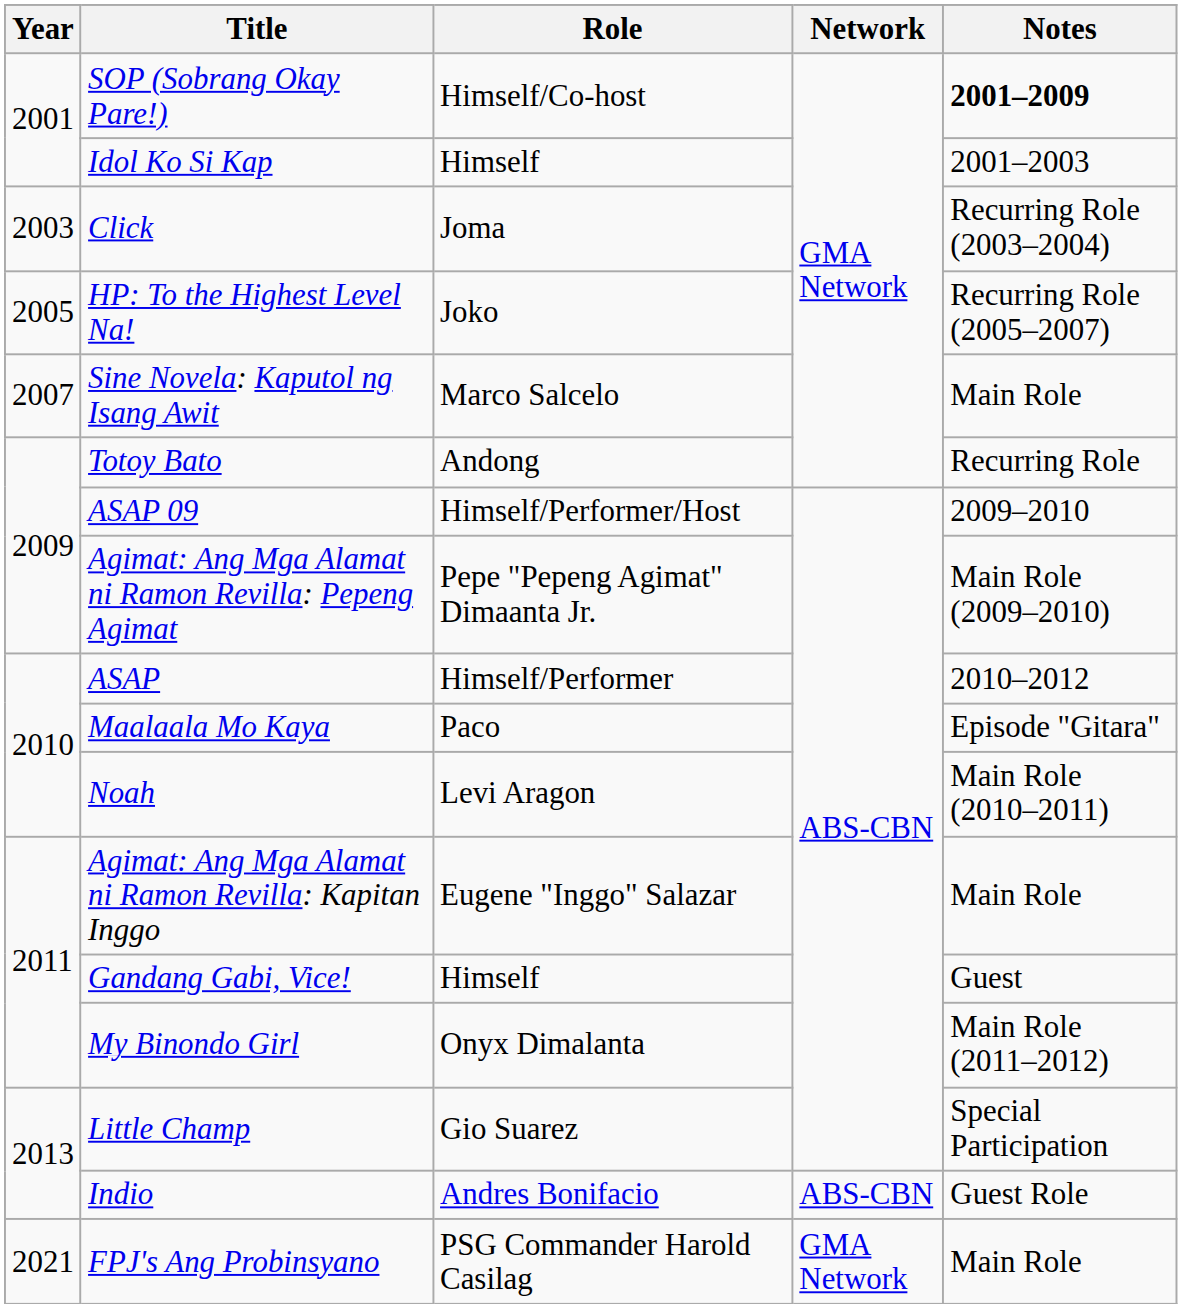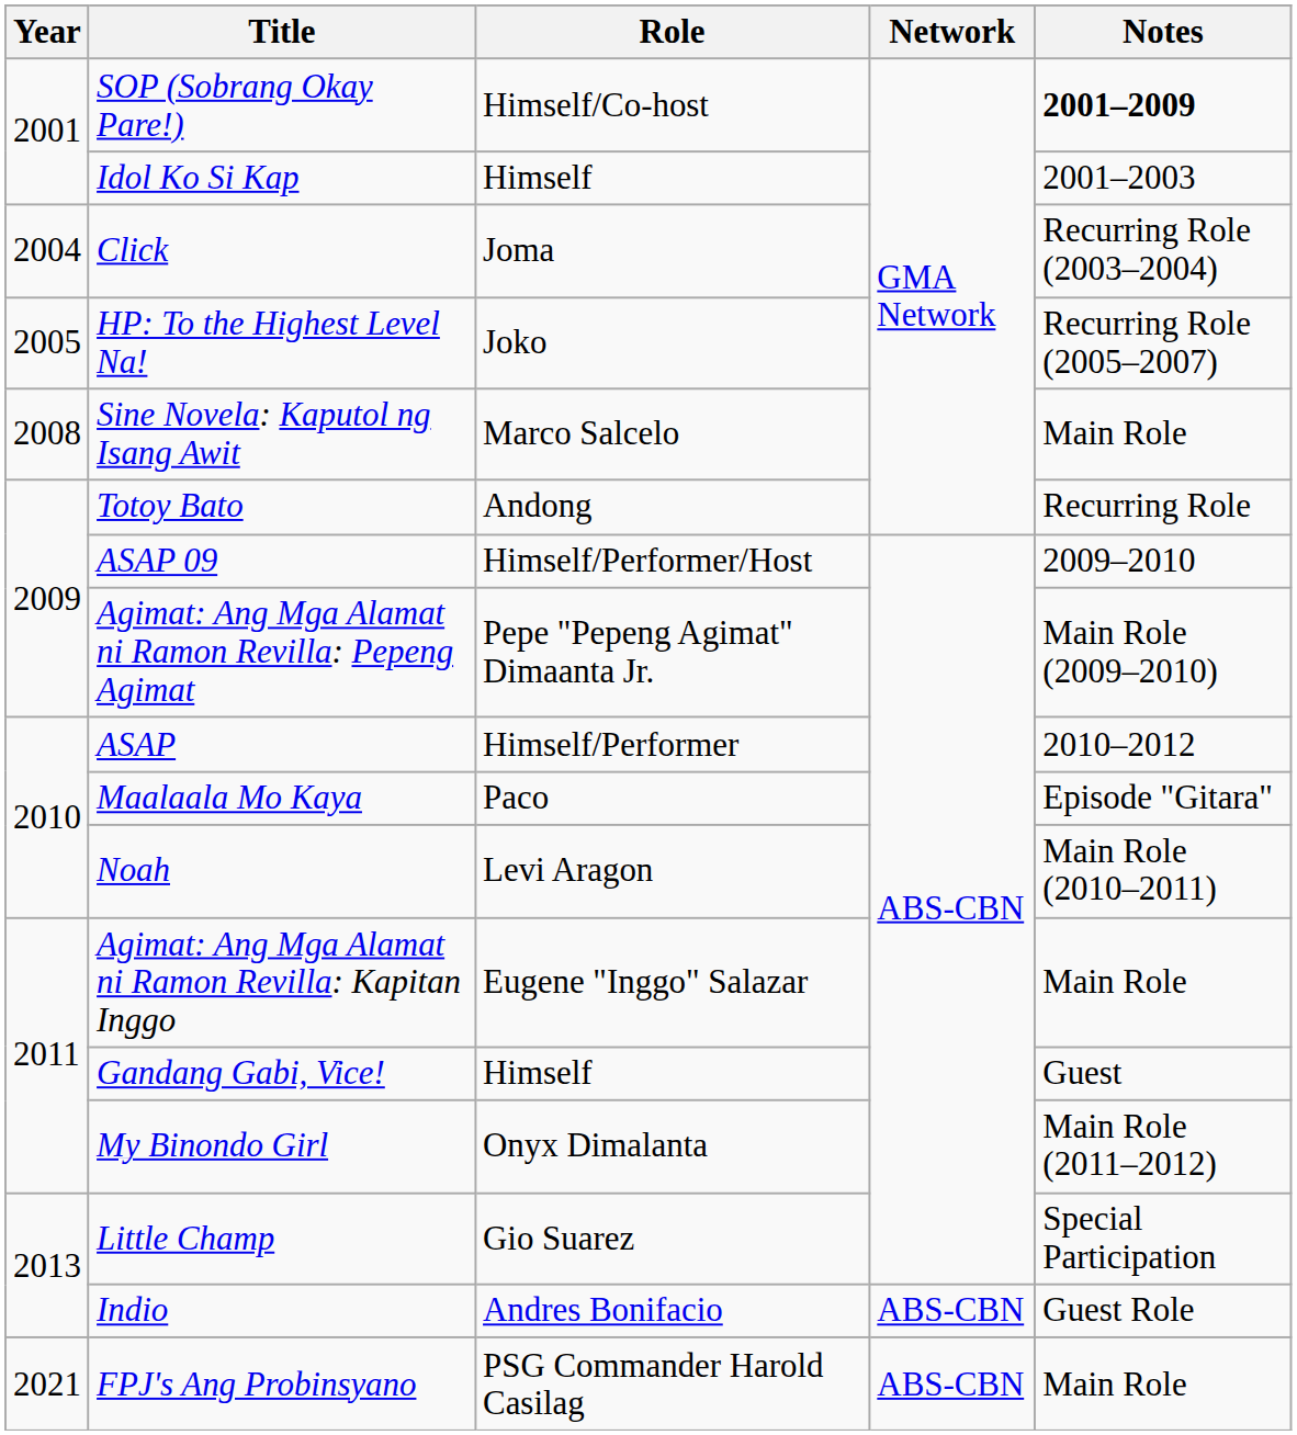Click | Year: 2003 -> 2004
Sine Novela: Kaputol ng Isang Awit | Year: 2007 -> 2008
FPJ's Ang Probinsyano | Network: GMA Network -> ABS-CBN
